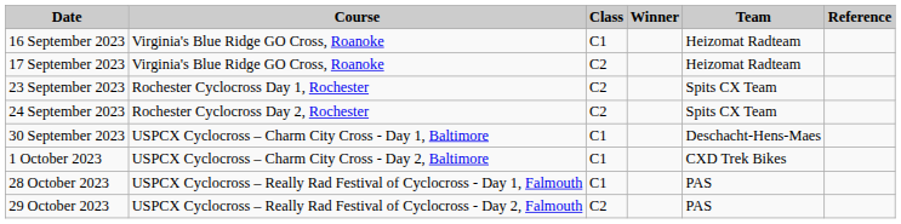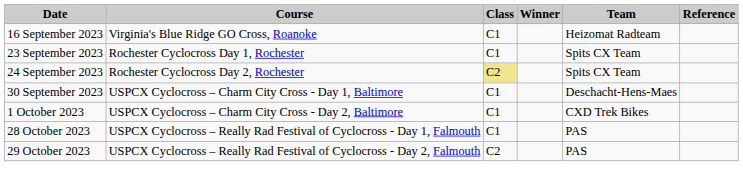- row: 17 September 2023 | Virginia's Blue Ridge GO Cross, Roanoke | C2 | Heizomat Radteam
23 September 2023 | Class: C2 -> C1
24 September 2023 | Class: no background -> khaki background
